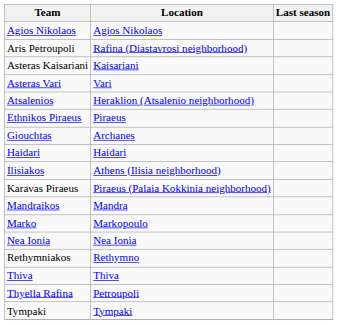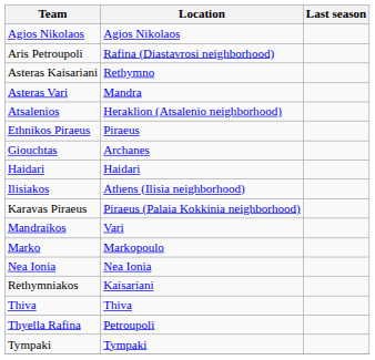Asteras Kaisariani | Location: Kaisariani -> Rethymno
Asteras Vari | Location: Vari -> Mandra
Mandraikos | Location: Mandra -> Vari
Rethymniakos | Location: Rethymno -> Kaisariani
